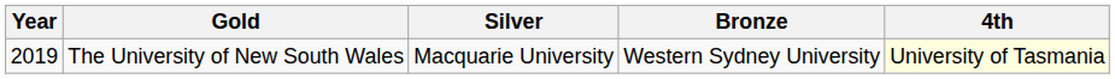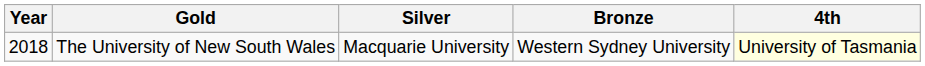The University of New South Wales | Year: 2019 -> 2018
